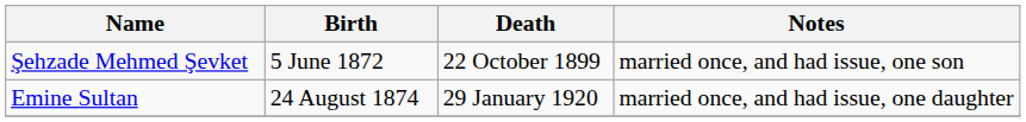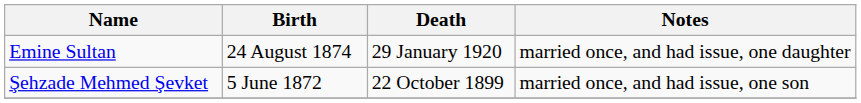rows swapped: Şehzade Mehmed Şevket <-> Emine Sultan
